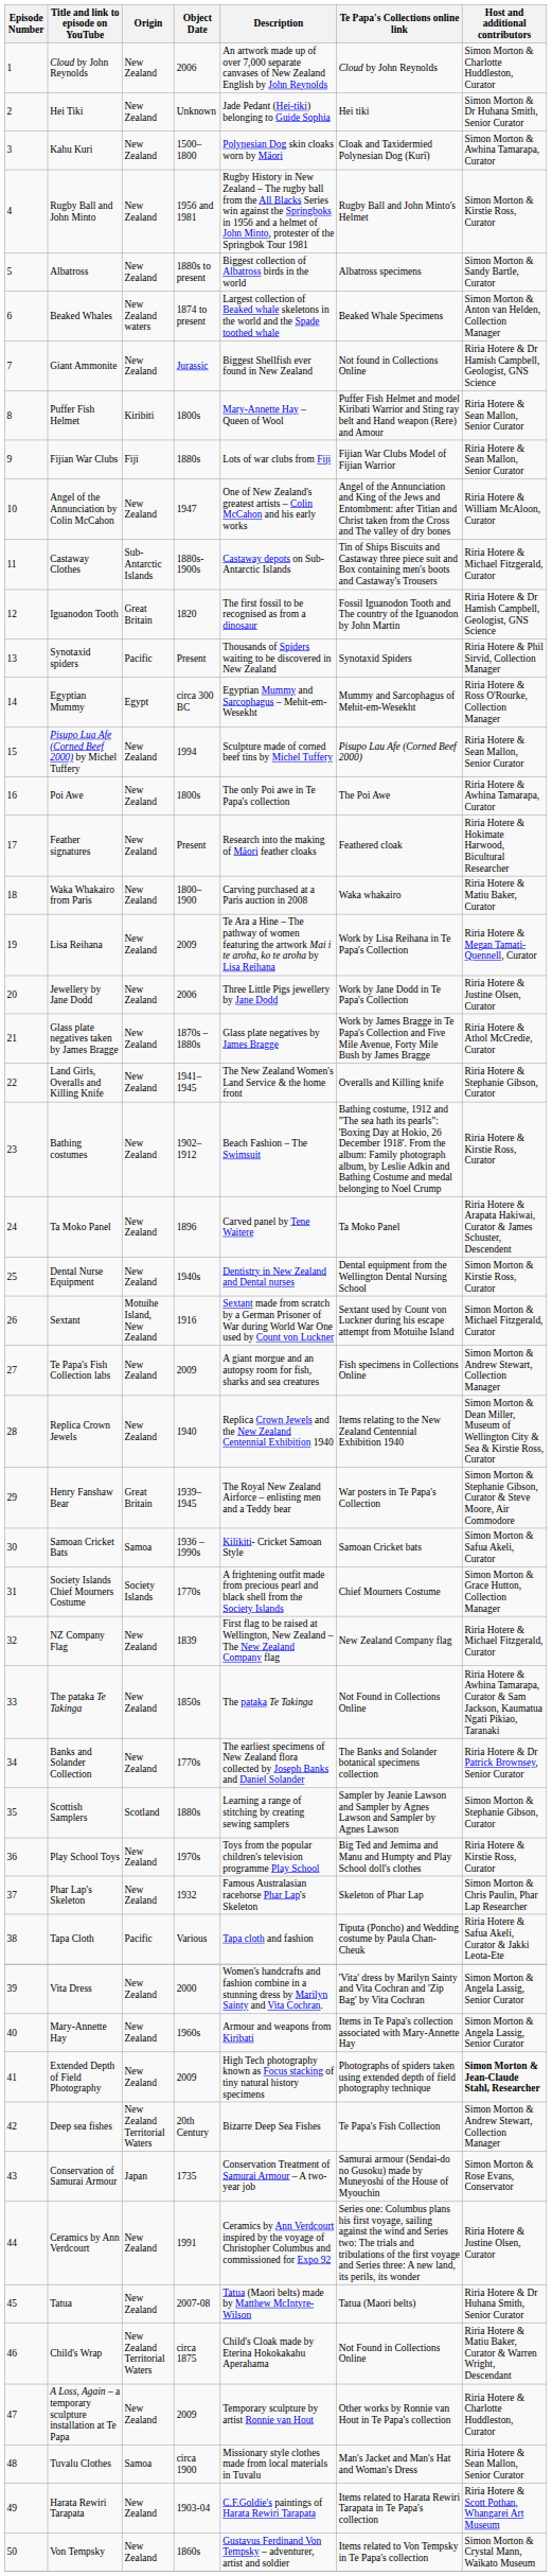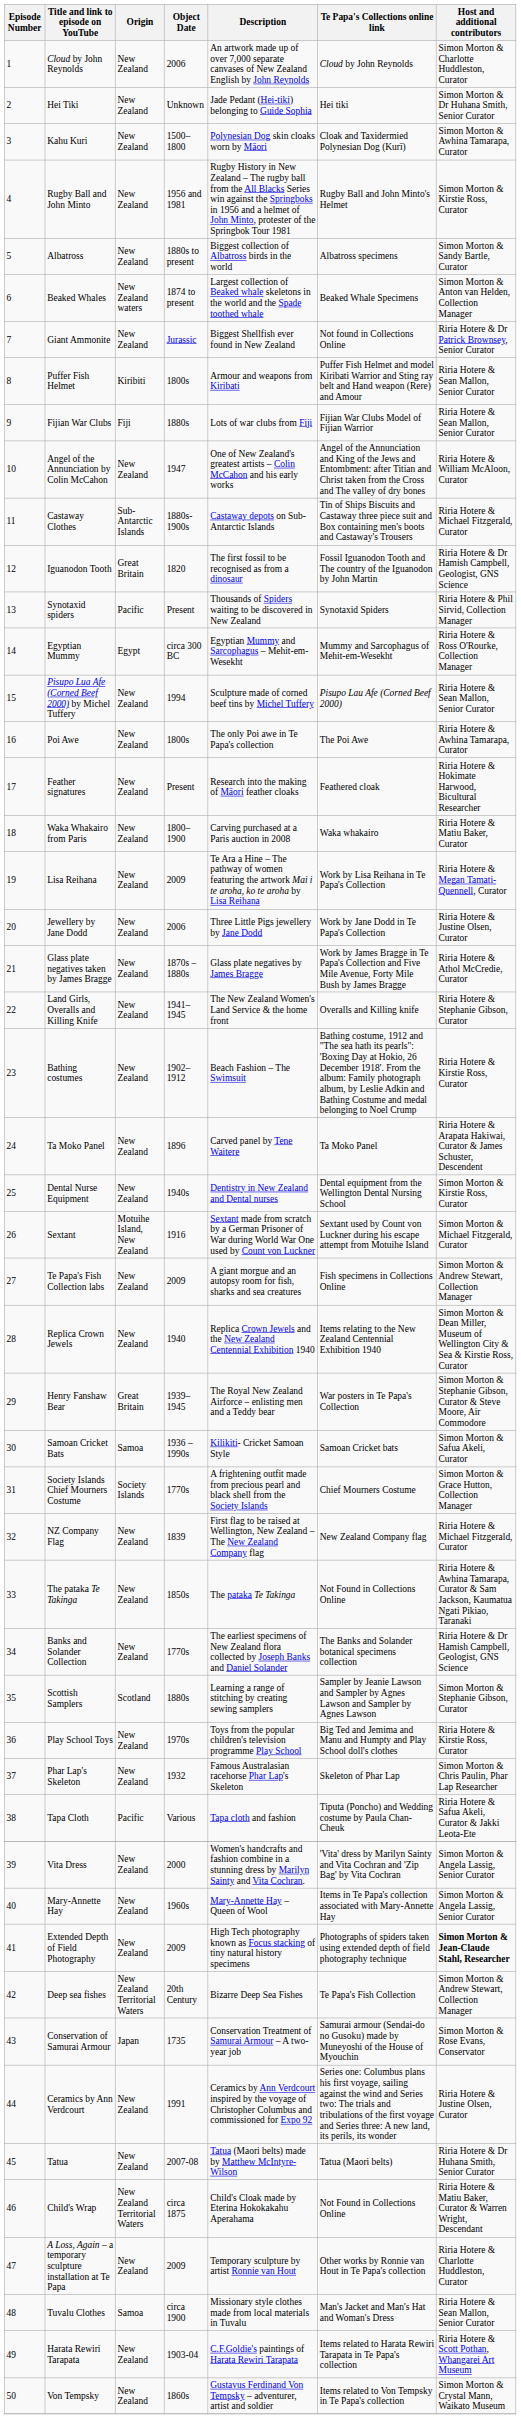Giant Ammonite | Host and additional contributors: Riria Hotere & Dr Hamish Campbell, Geologist, GNS Science -> Riria Hotere & Dr Patrick Brownsey, Senior Curator
Puffer Fish Helmet | Description: Mary-Annette Hay – Queen of Wool -> Armour and weapons from Kiribati
Banks and Solander Collection | Host and additional contributors: Riria Hotere & Dr Patrick Brownsey, Senior Curator -> Riria Hotere & Dr Hamish Campbell, Geologist, GNS Science
Mary-Annette Hay | Description: Armour and weapons from Kiribati -> Mary-Annette Hay – Queen of Wool
